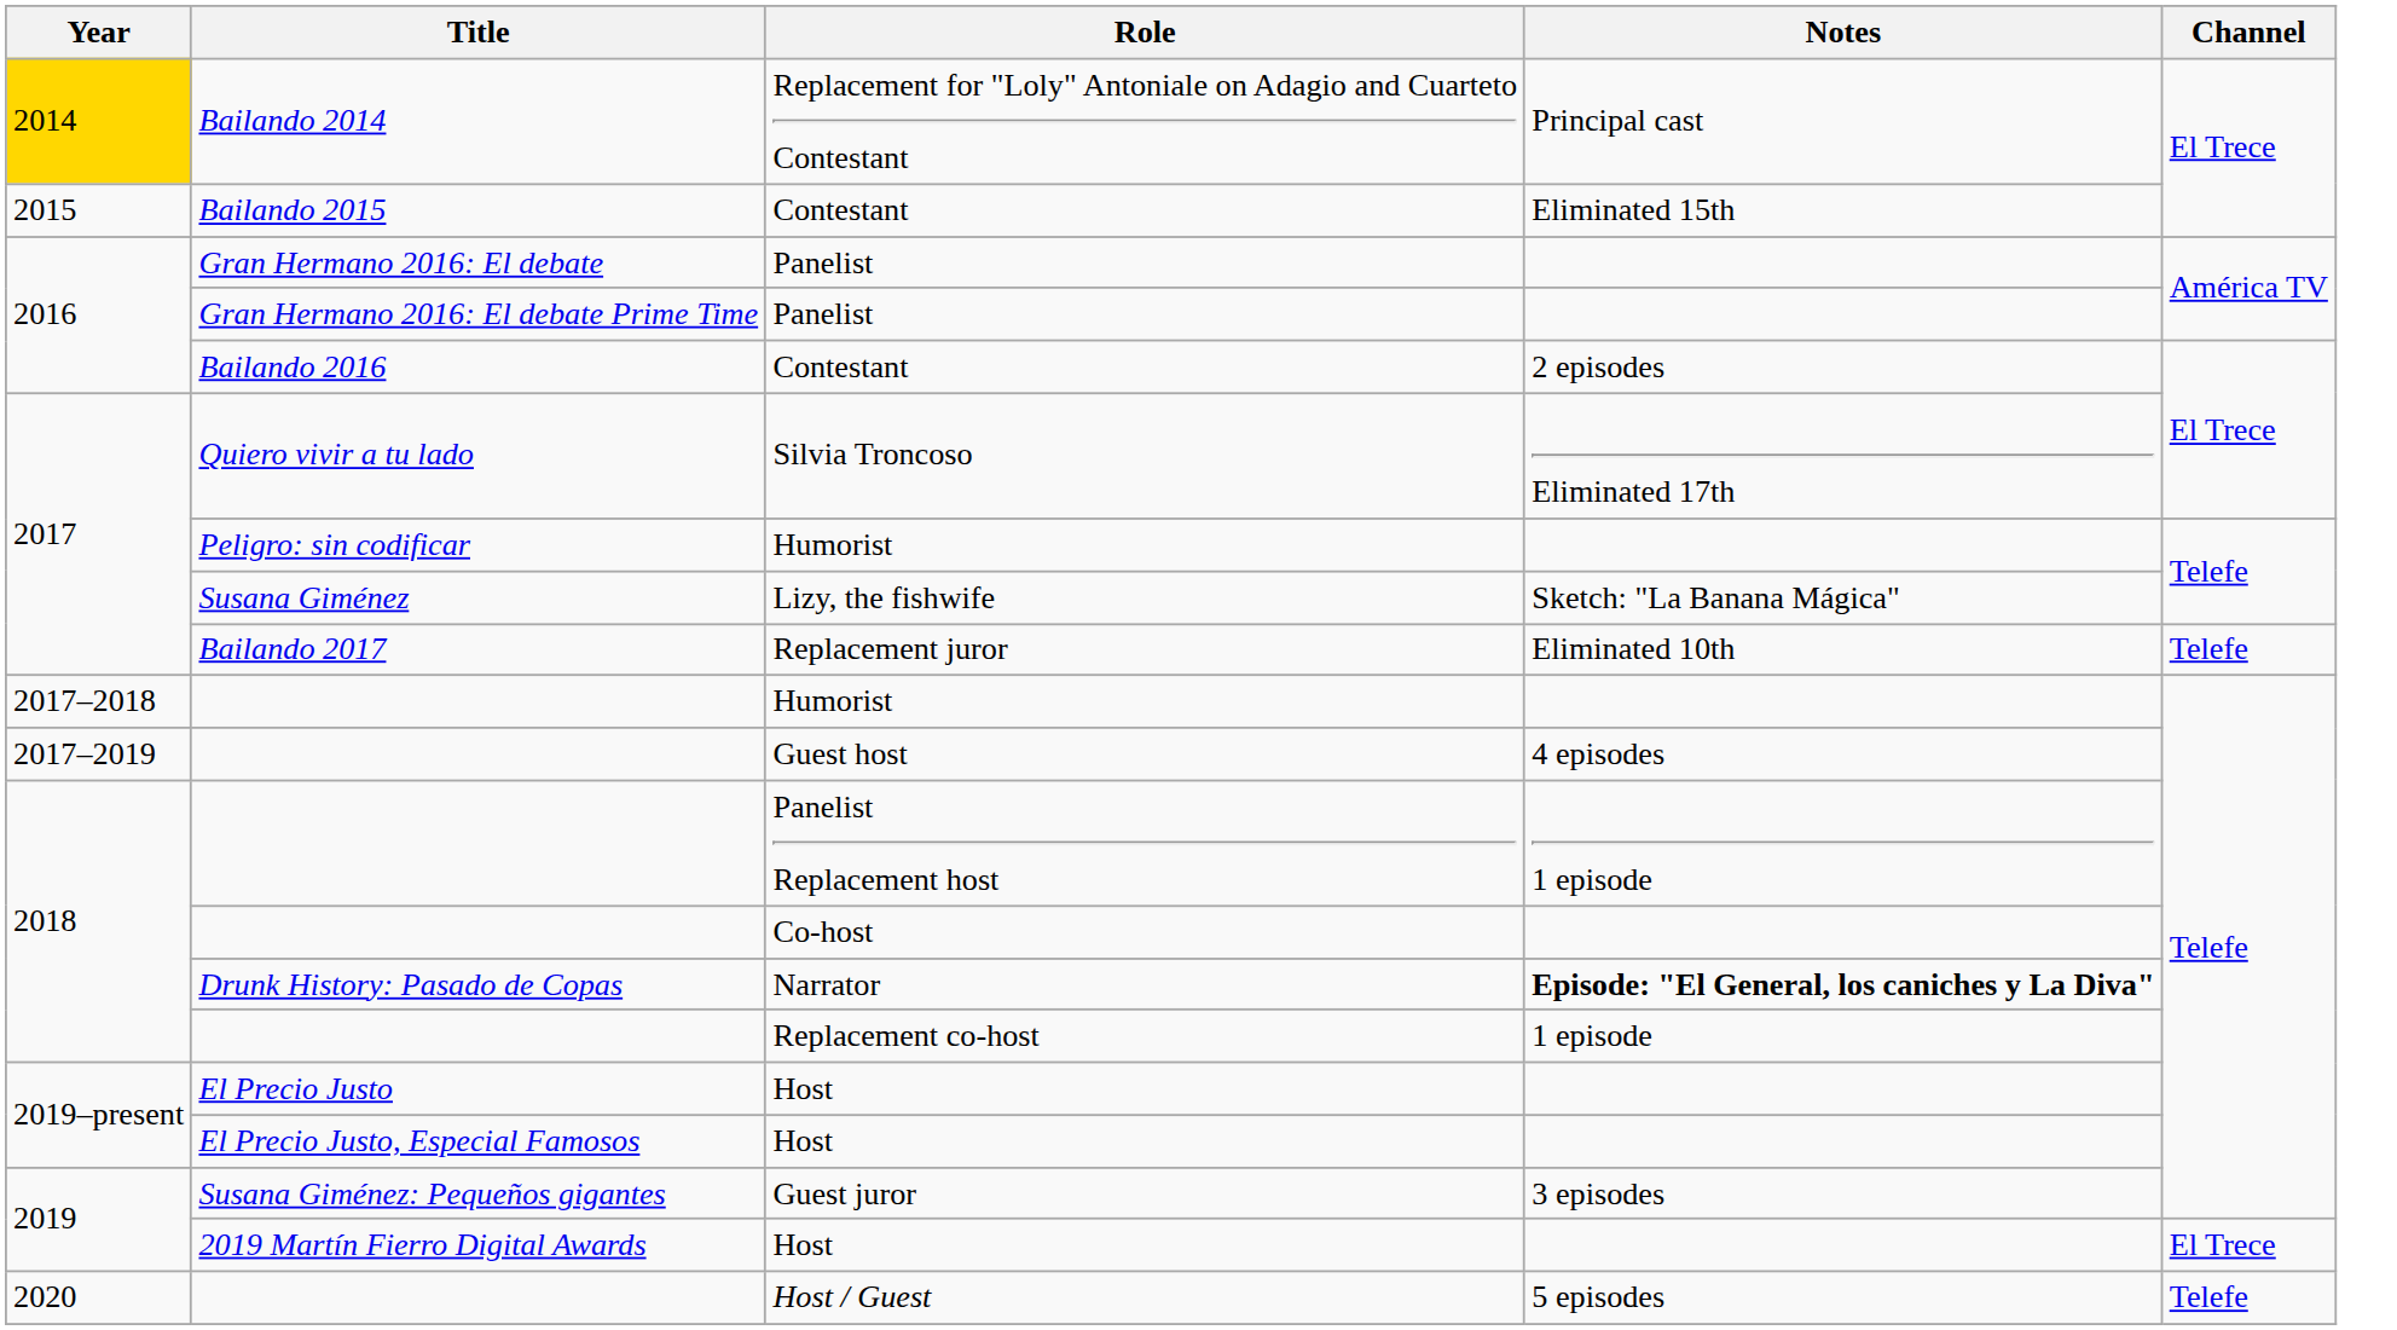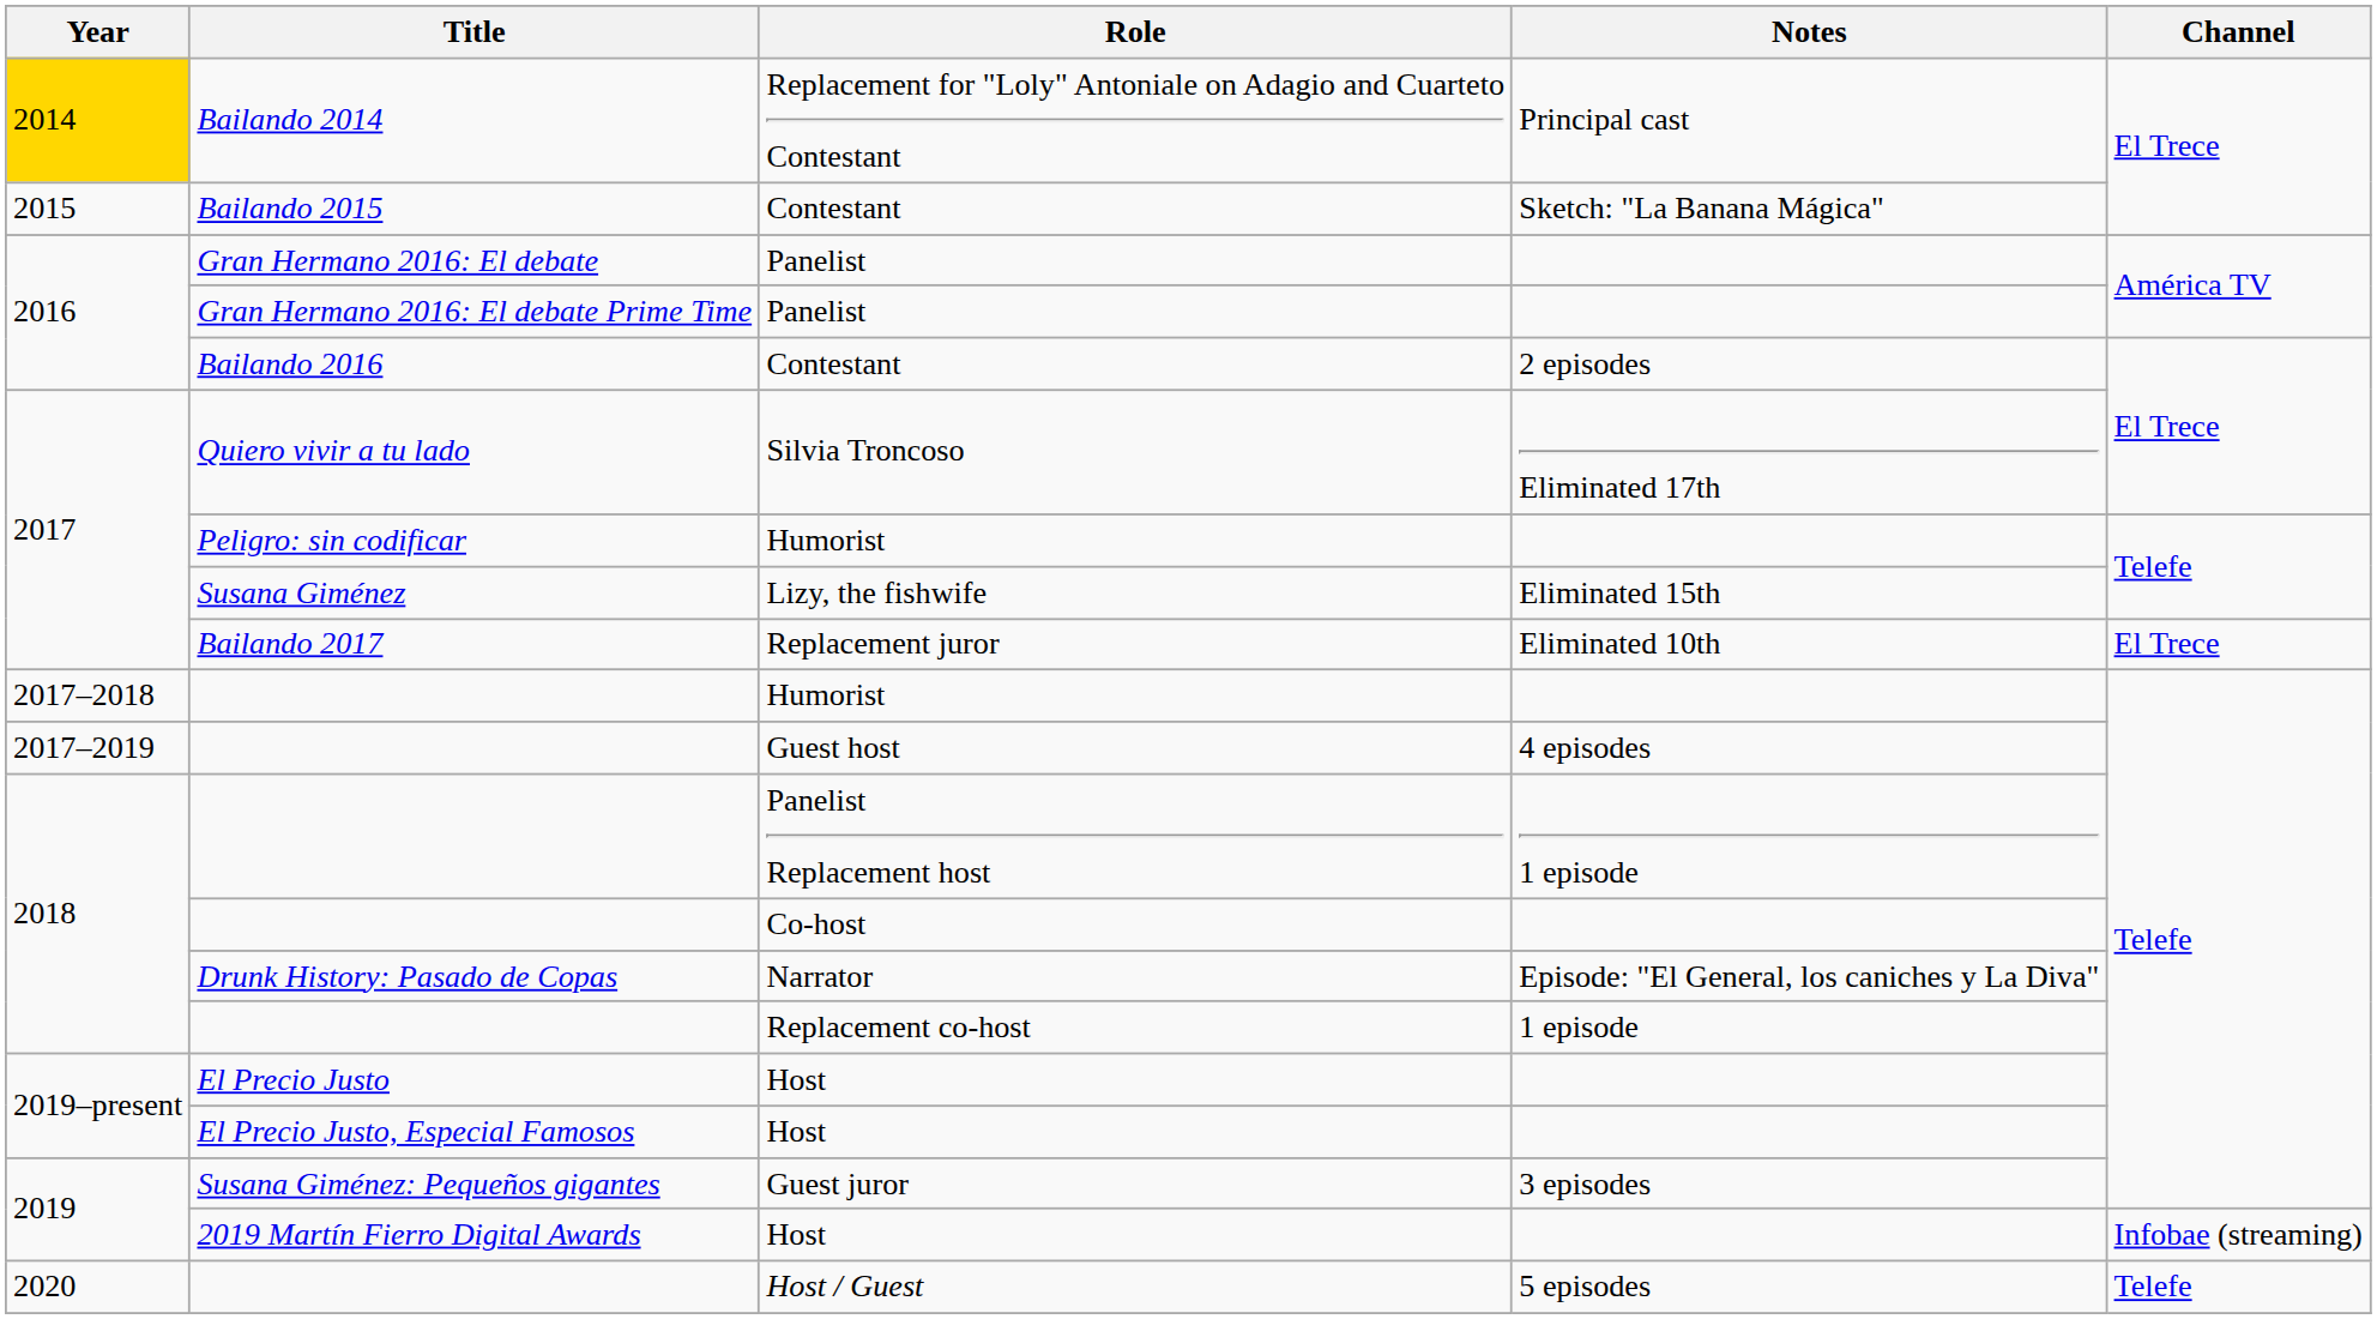Bailando 2015 | Notes: Eliminated 15th -> Sketch: "La Banana Mágica"
Susana Giménez | Notes: Sketch: "La Banana Mágica" -> Eliminated 15th
Bailando 2017 | Channel: Telefe -> El Trece
Drunk History: Pasado de Copas | Notes: bold -> normal
2019 Martín Fierro Digital Awards | Channel: El Trece -> Infobae (streaming)
